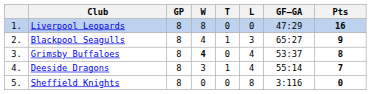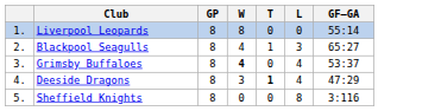- column: Pts | 16 | 9 | 8 | 7 | 0
Liverpool Leopards | GF–GA: 47:29 -> 55:14
Deeside Dragons | T: normal -> bold
Deeside Dragons | GF–GA: 55:14 -> 47:29
